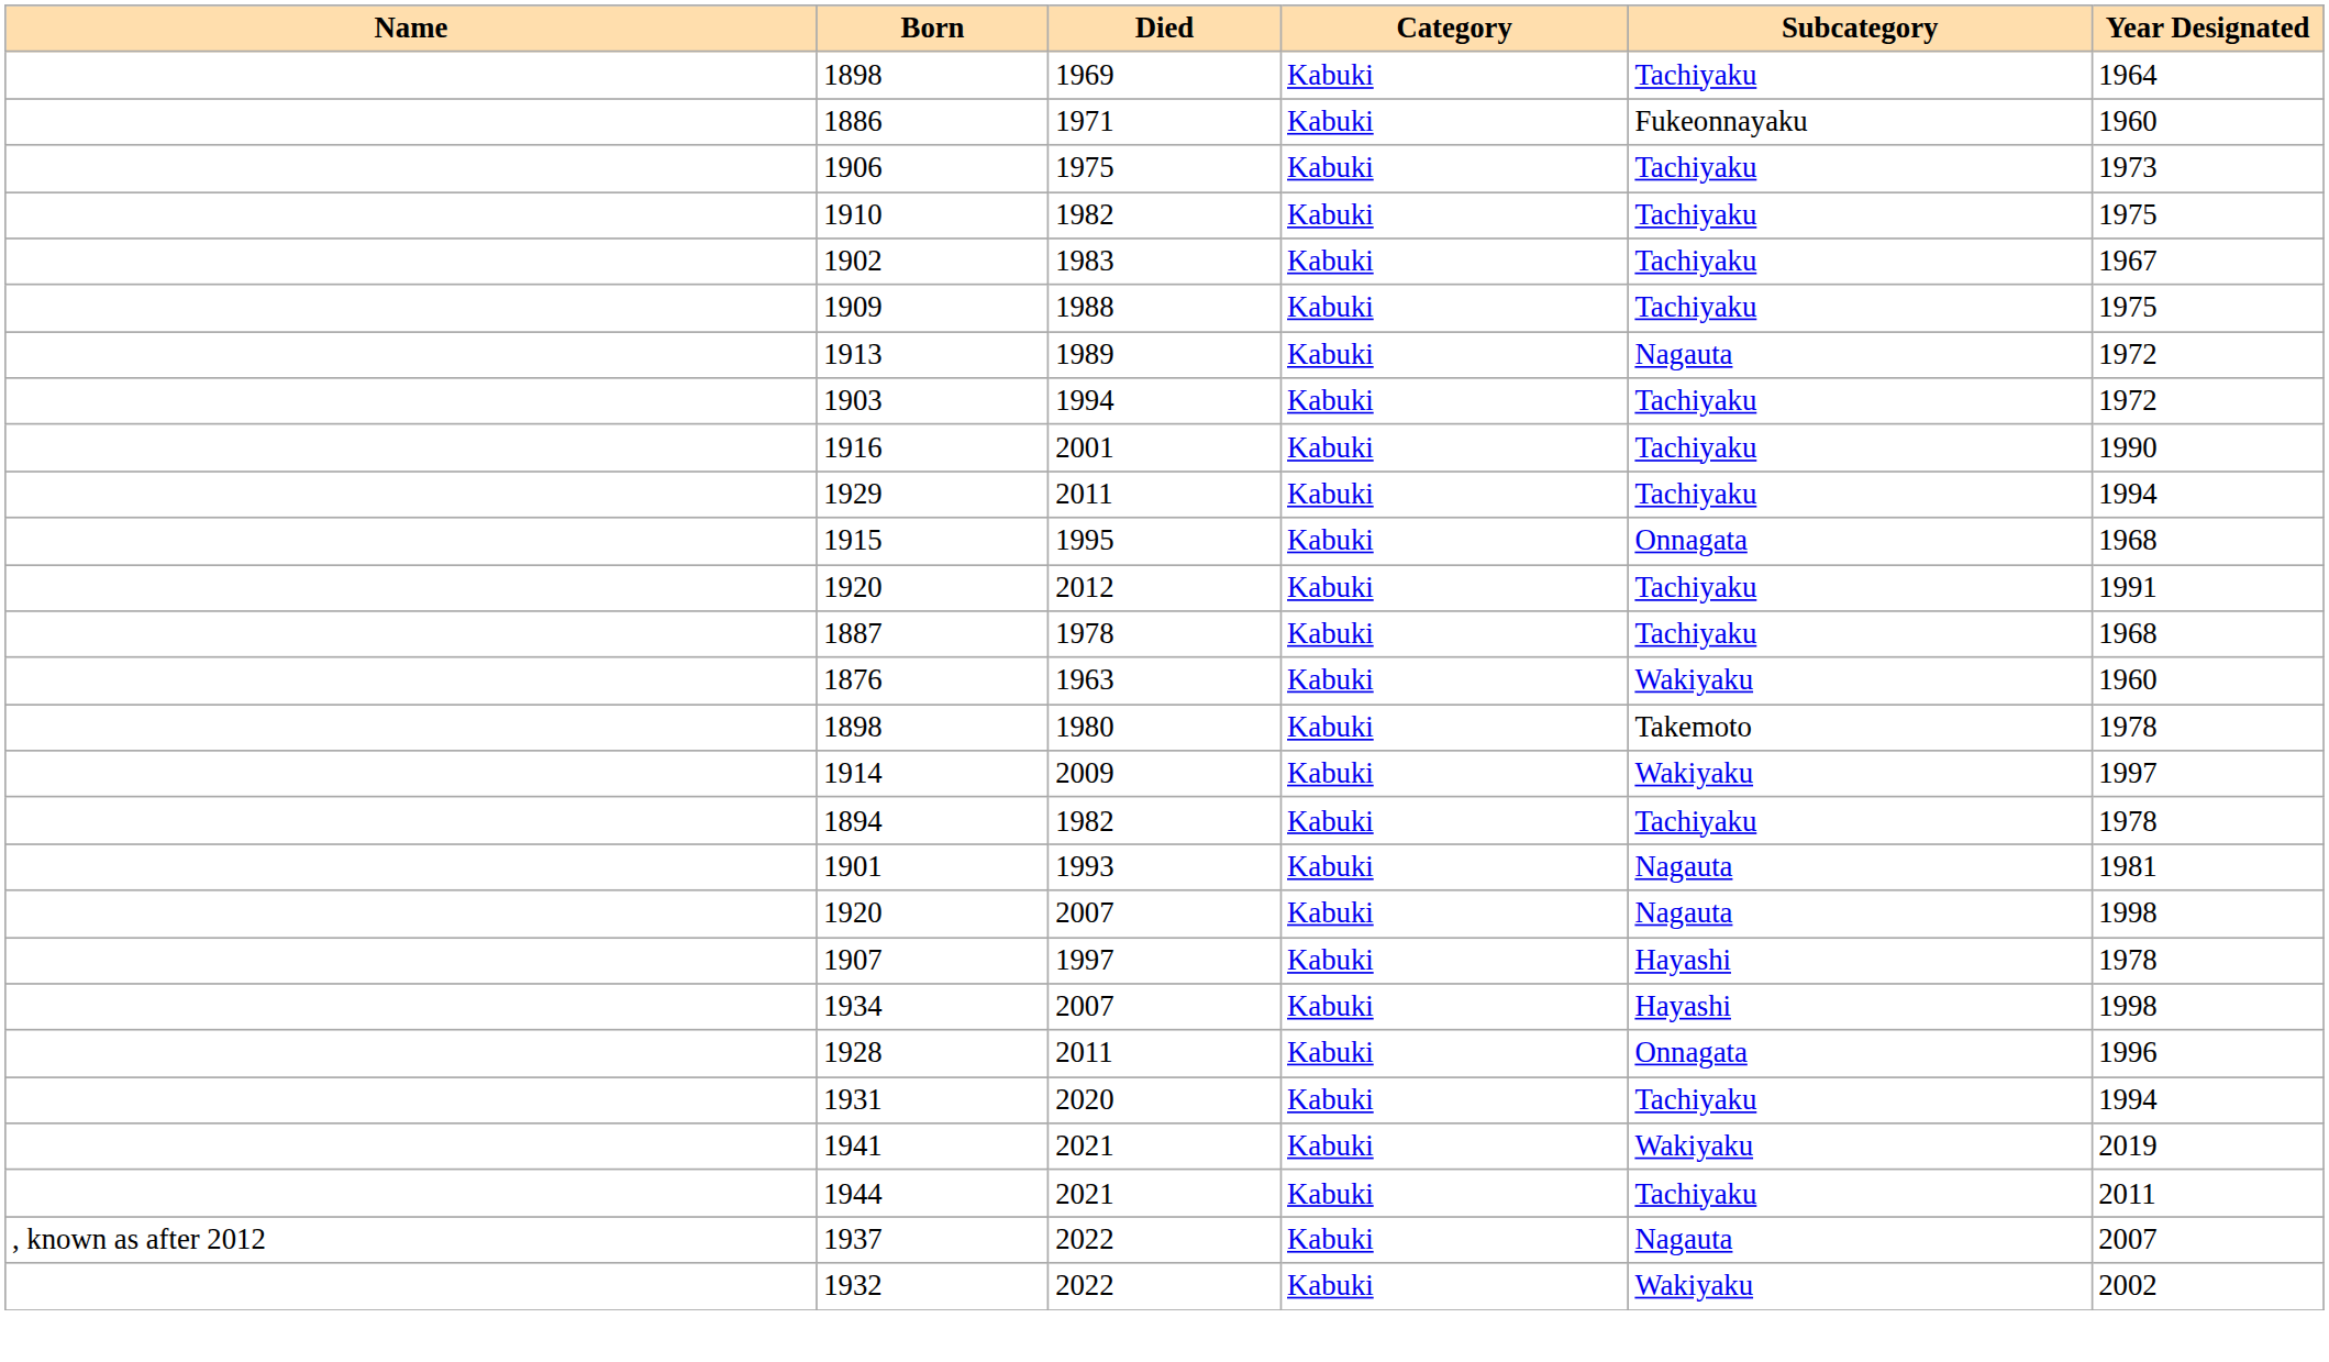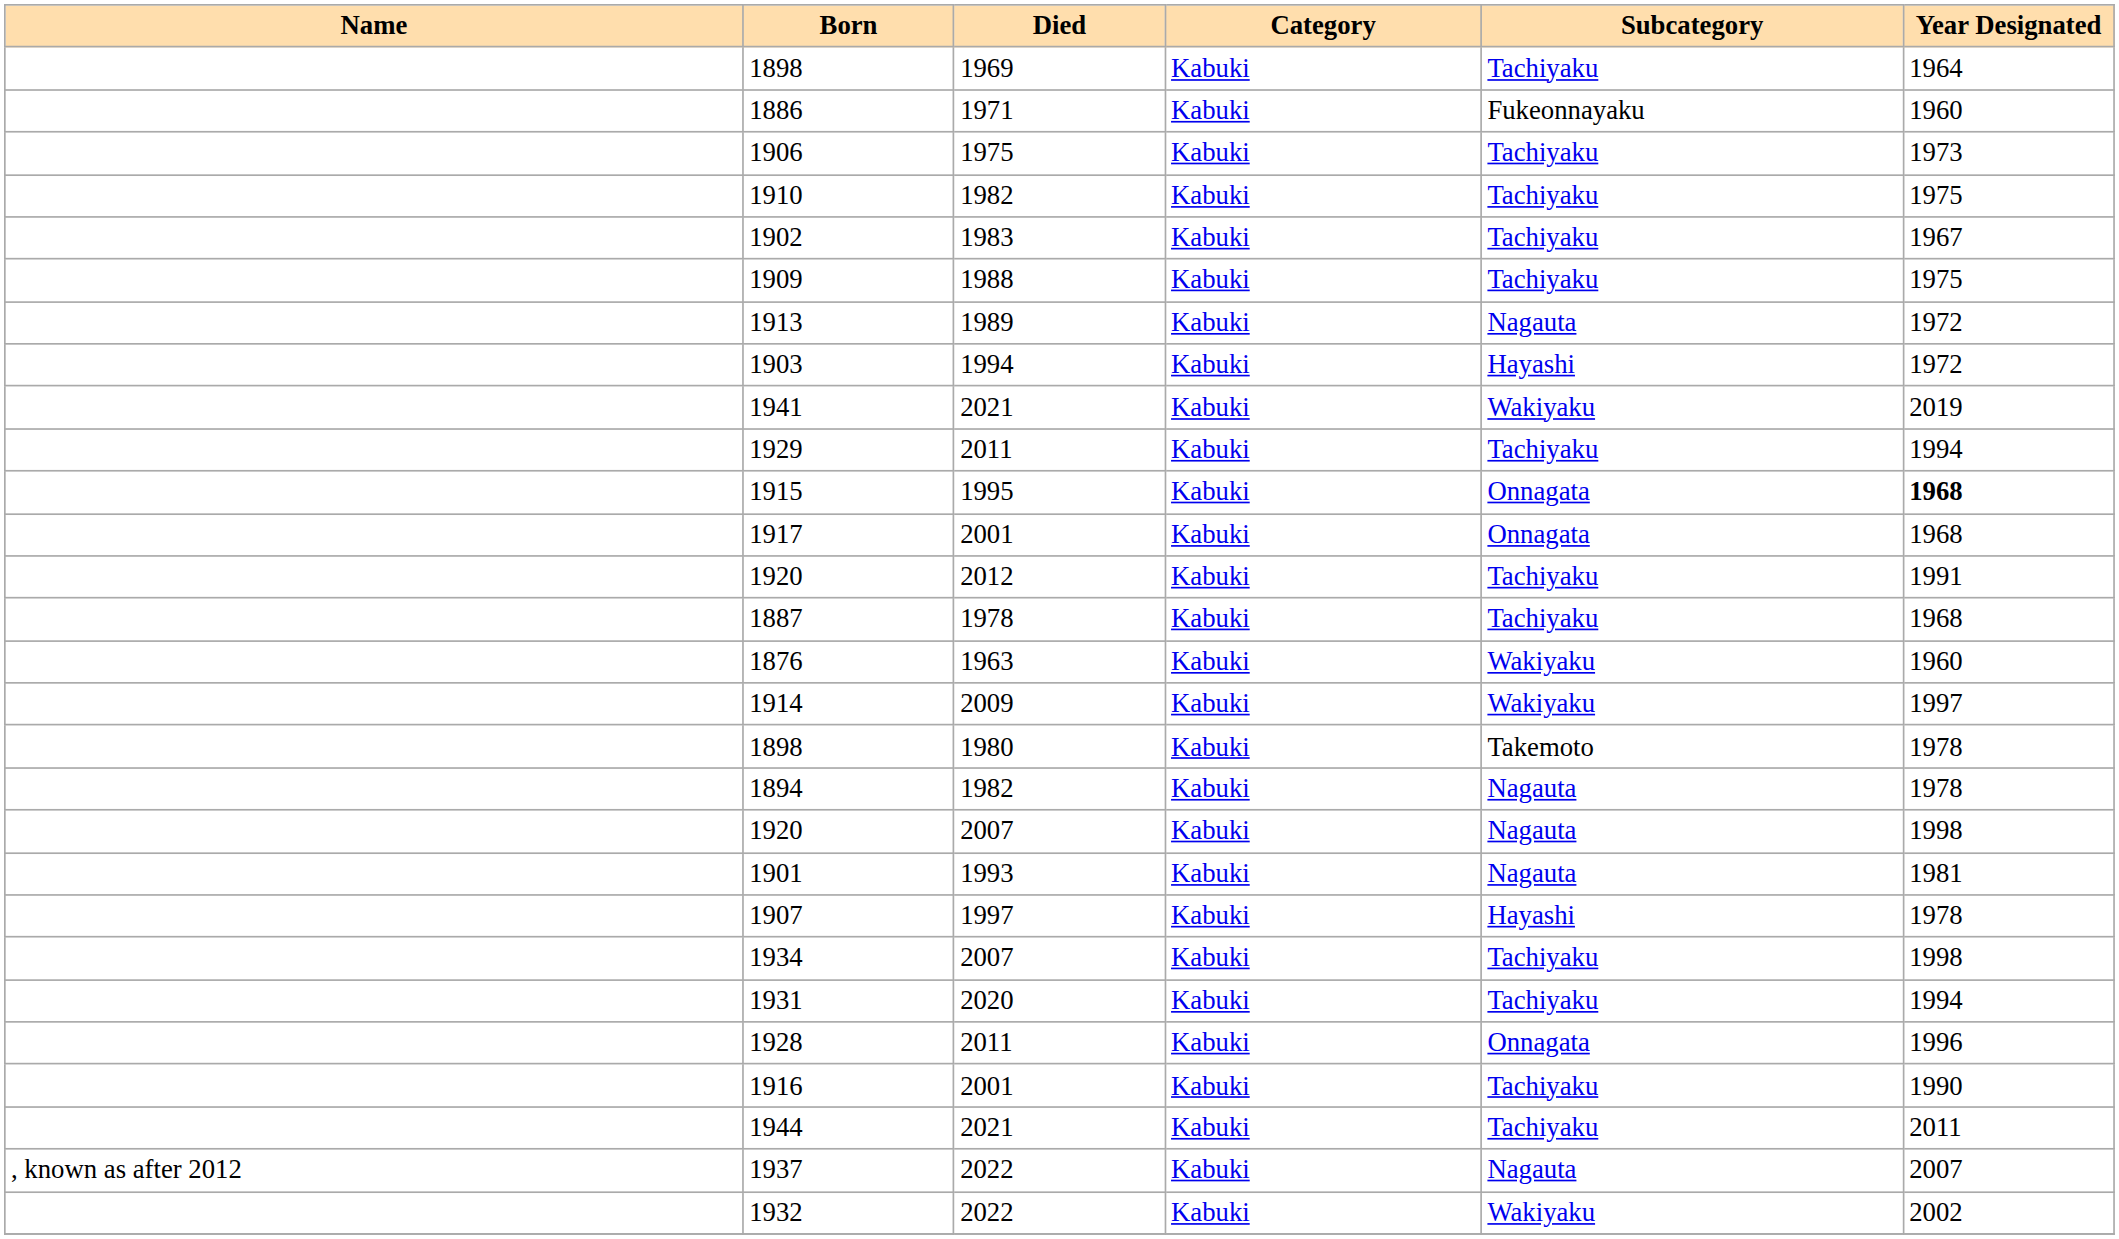1903 | Subcategory: Tachiyaku -> Hayashi
rows swapped: 1916 <-> 1941
1915 | Year Designated: normal -> bold
+ row: 1917 | 2001 | Kabuki | Onnagata | 1968
rows swapped: 1914 <-> 1898 / 1980
1894 | Subcategory: Tachiyaku -> Nagauta
rows swapped: 1901 <-> 1920 / 2007
1934 | Subcategory: Hayashi -> Tachiyaku
rows swapped: 1928 <-> 1931
